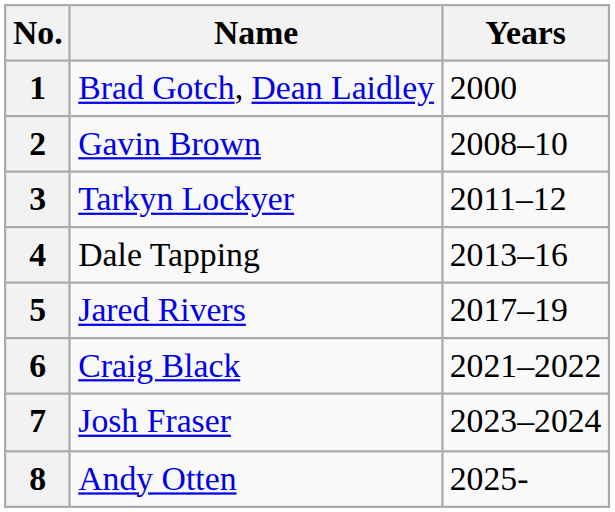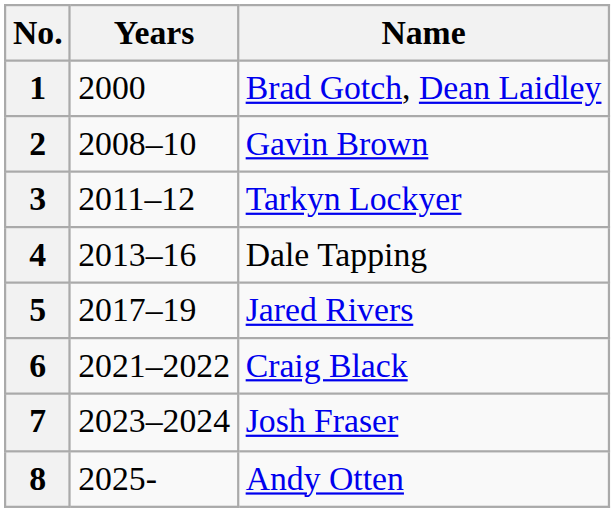columns swapped: Name <-> Years
